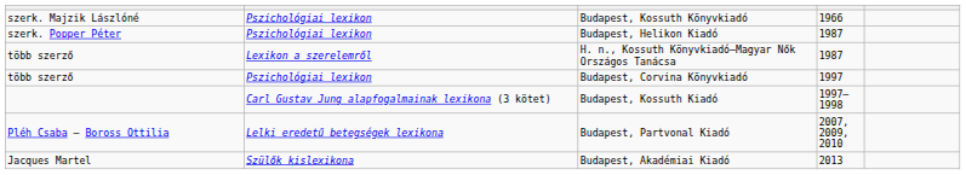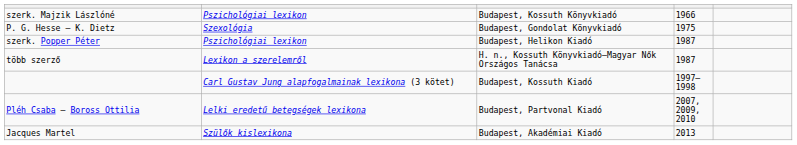+ row: P. G. Hesse – K. Dietz | Szexológia | Budapest, Gondolat Könyvkiadó | 1975
- row: több szerző | Pszichológiai lexikon | Budapest, Corvina Könyvkiadó | 1997
